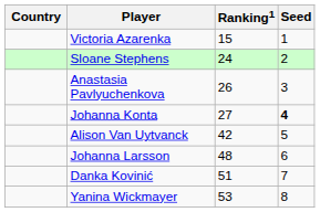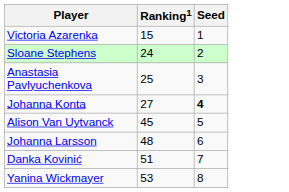- column: Country
Anastasia Pavlyuchenkova | Ranking1: 26 -> 25
Alison Van Uytvanck | Ranking1: 42 -> 45
